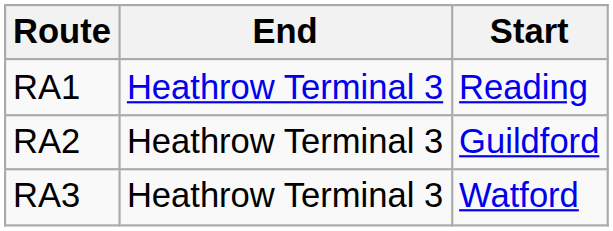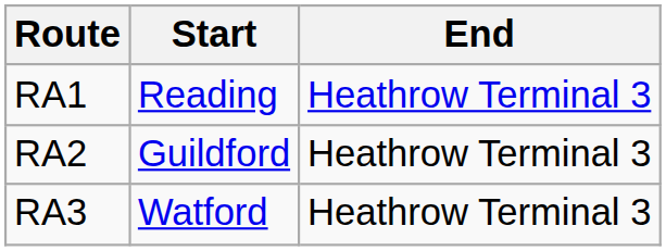columns swapped: Start <-> End
